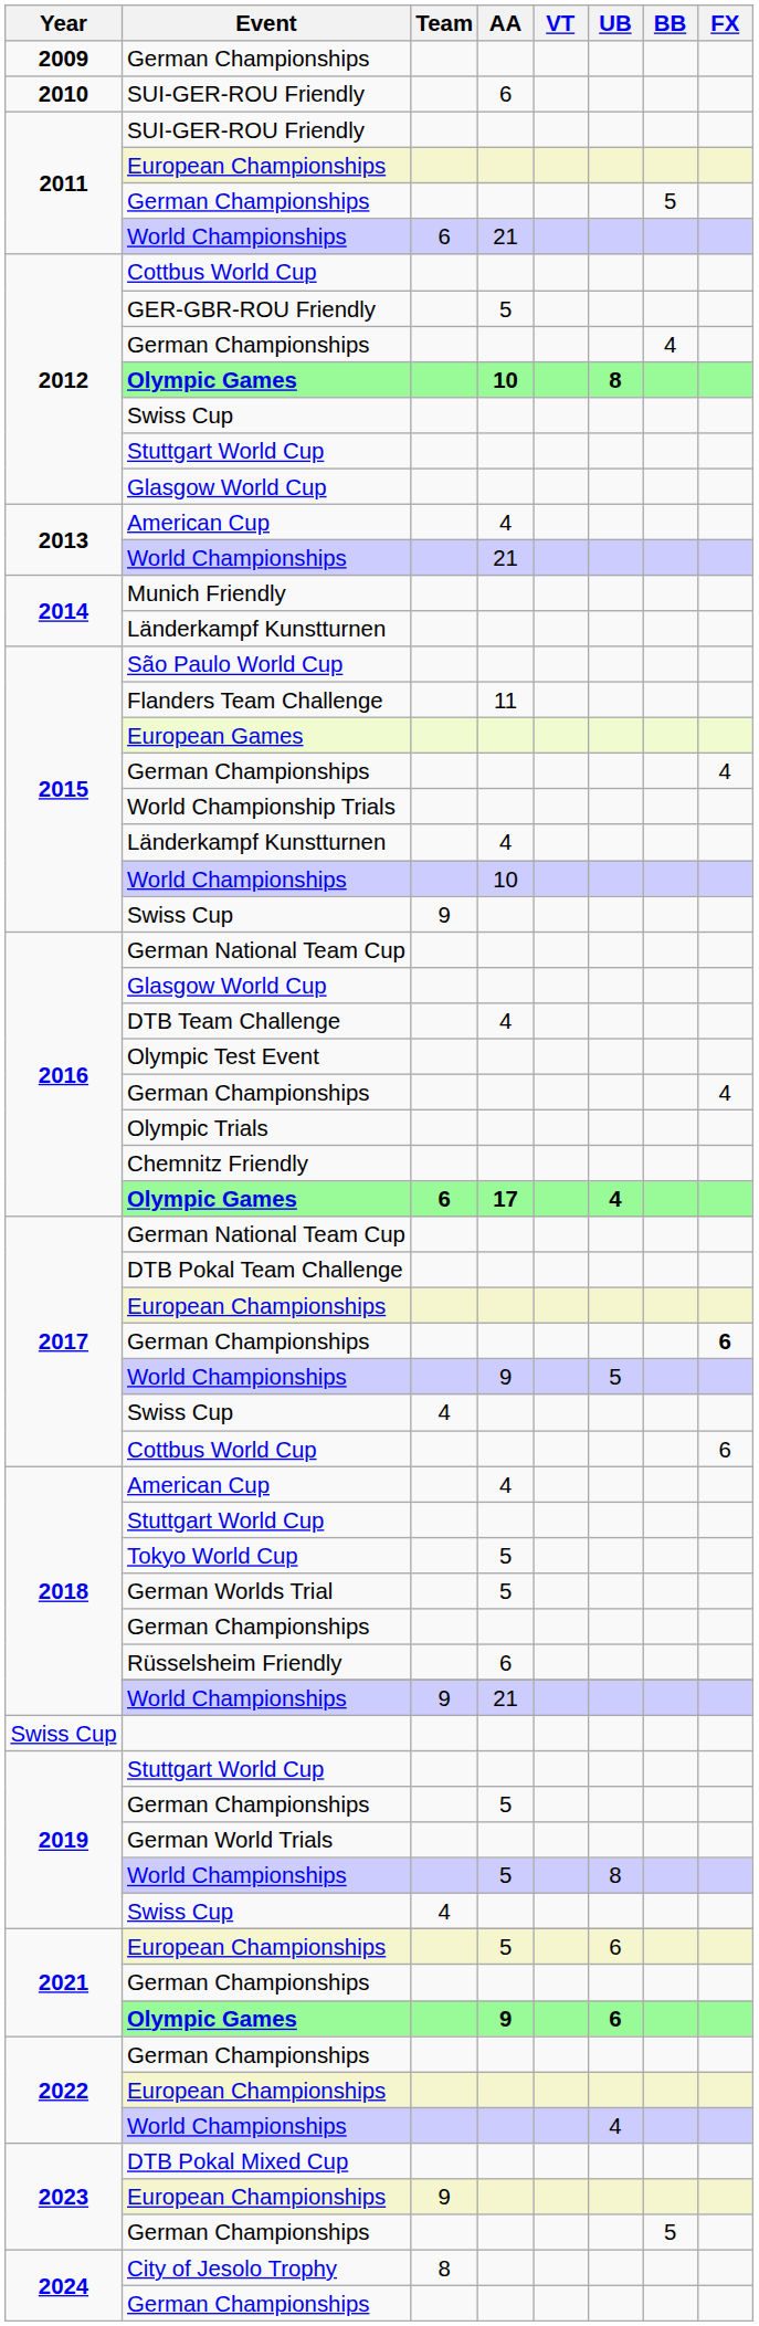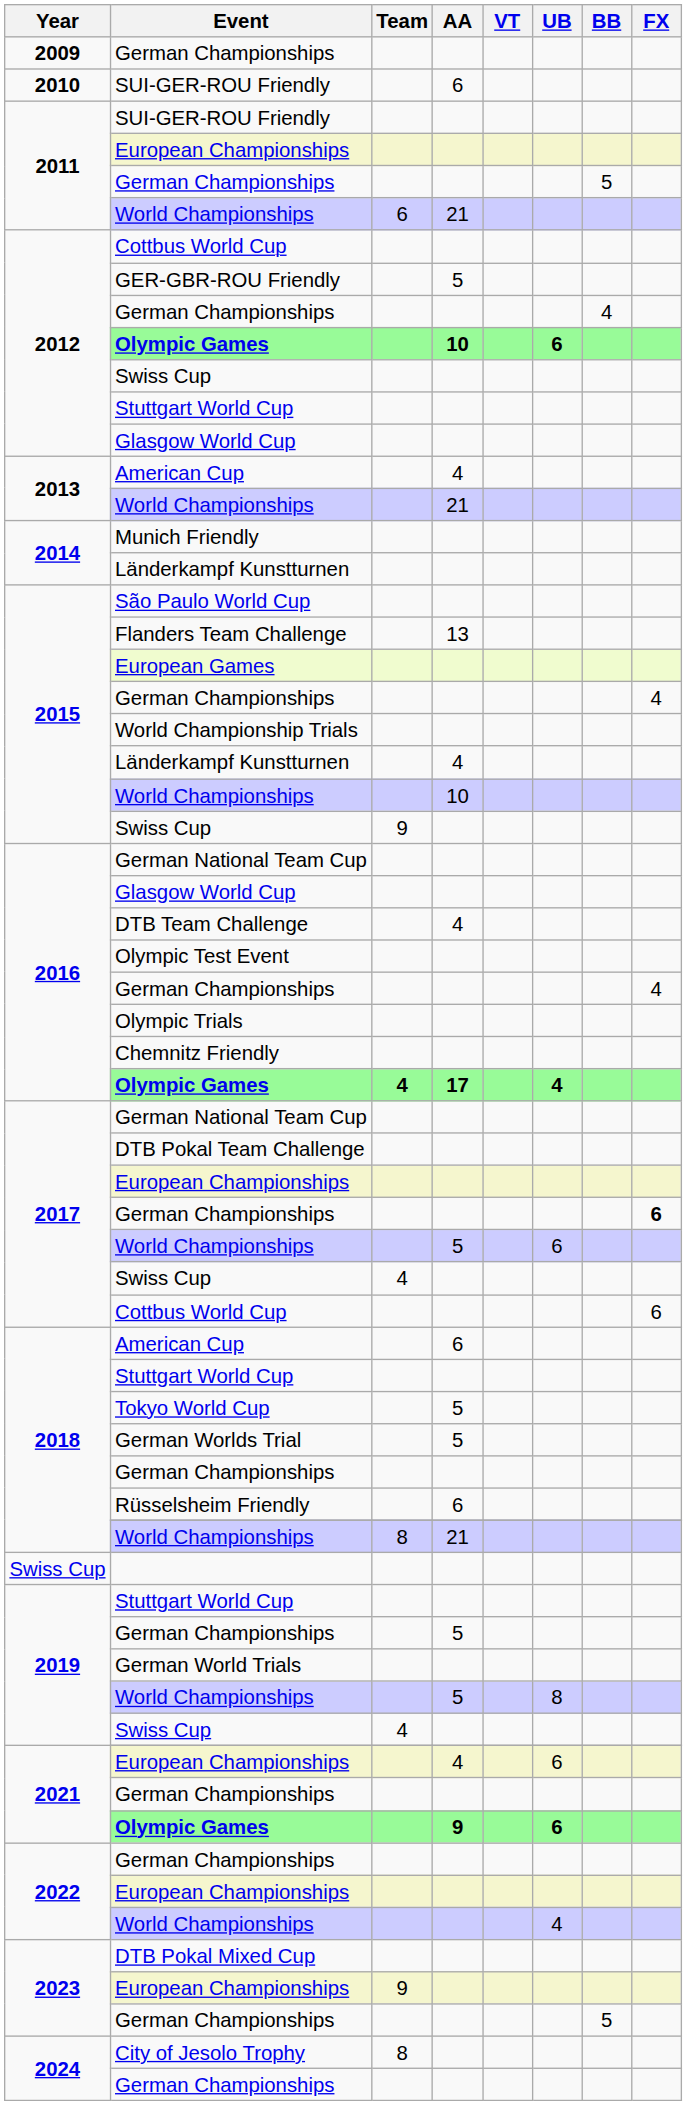2012 / Olympic Games | UB: 8 -> 6
Flanders Team Challenge | AA: 11 -> 13
2016 / Olympic Games | Team: 6 -> 4
2017 / World Championships | AA: 9 -> 5
2017 / World Championships | UB: 5 -> 6
2018 / American Cup | AA: 4 -> 6
2018 / World Championships | Team: 9 -> 8
2021 / European Championships | AA: 5 -> 4
